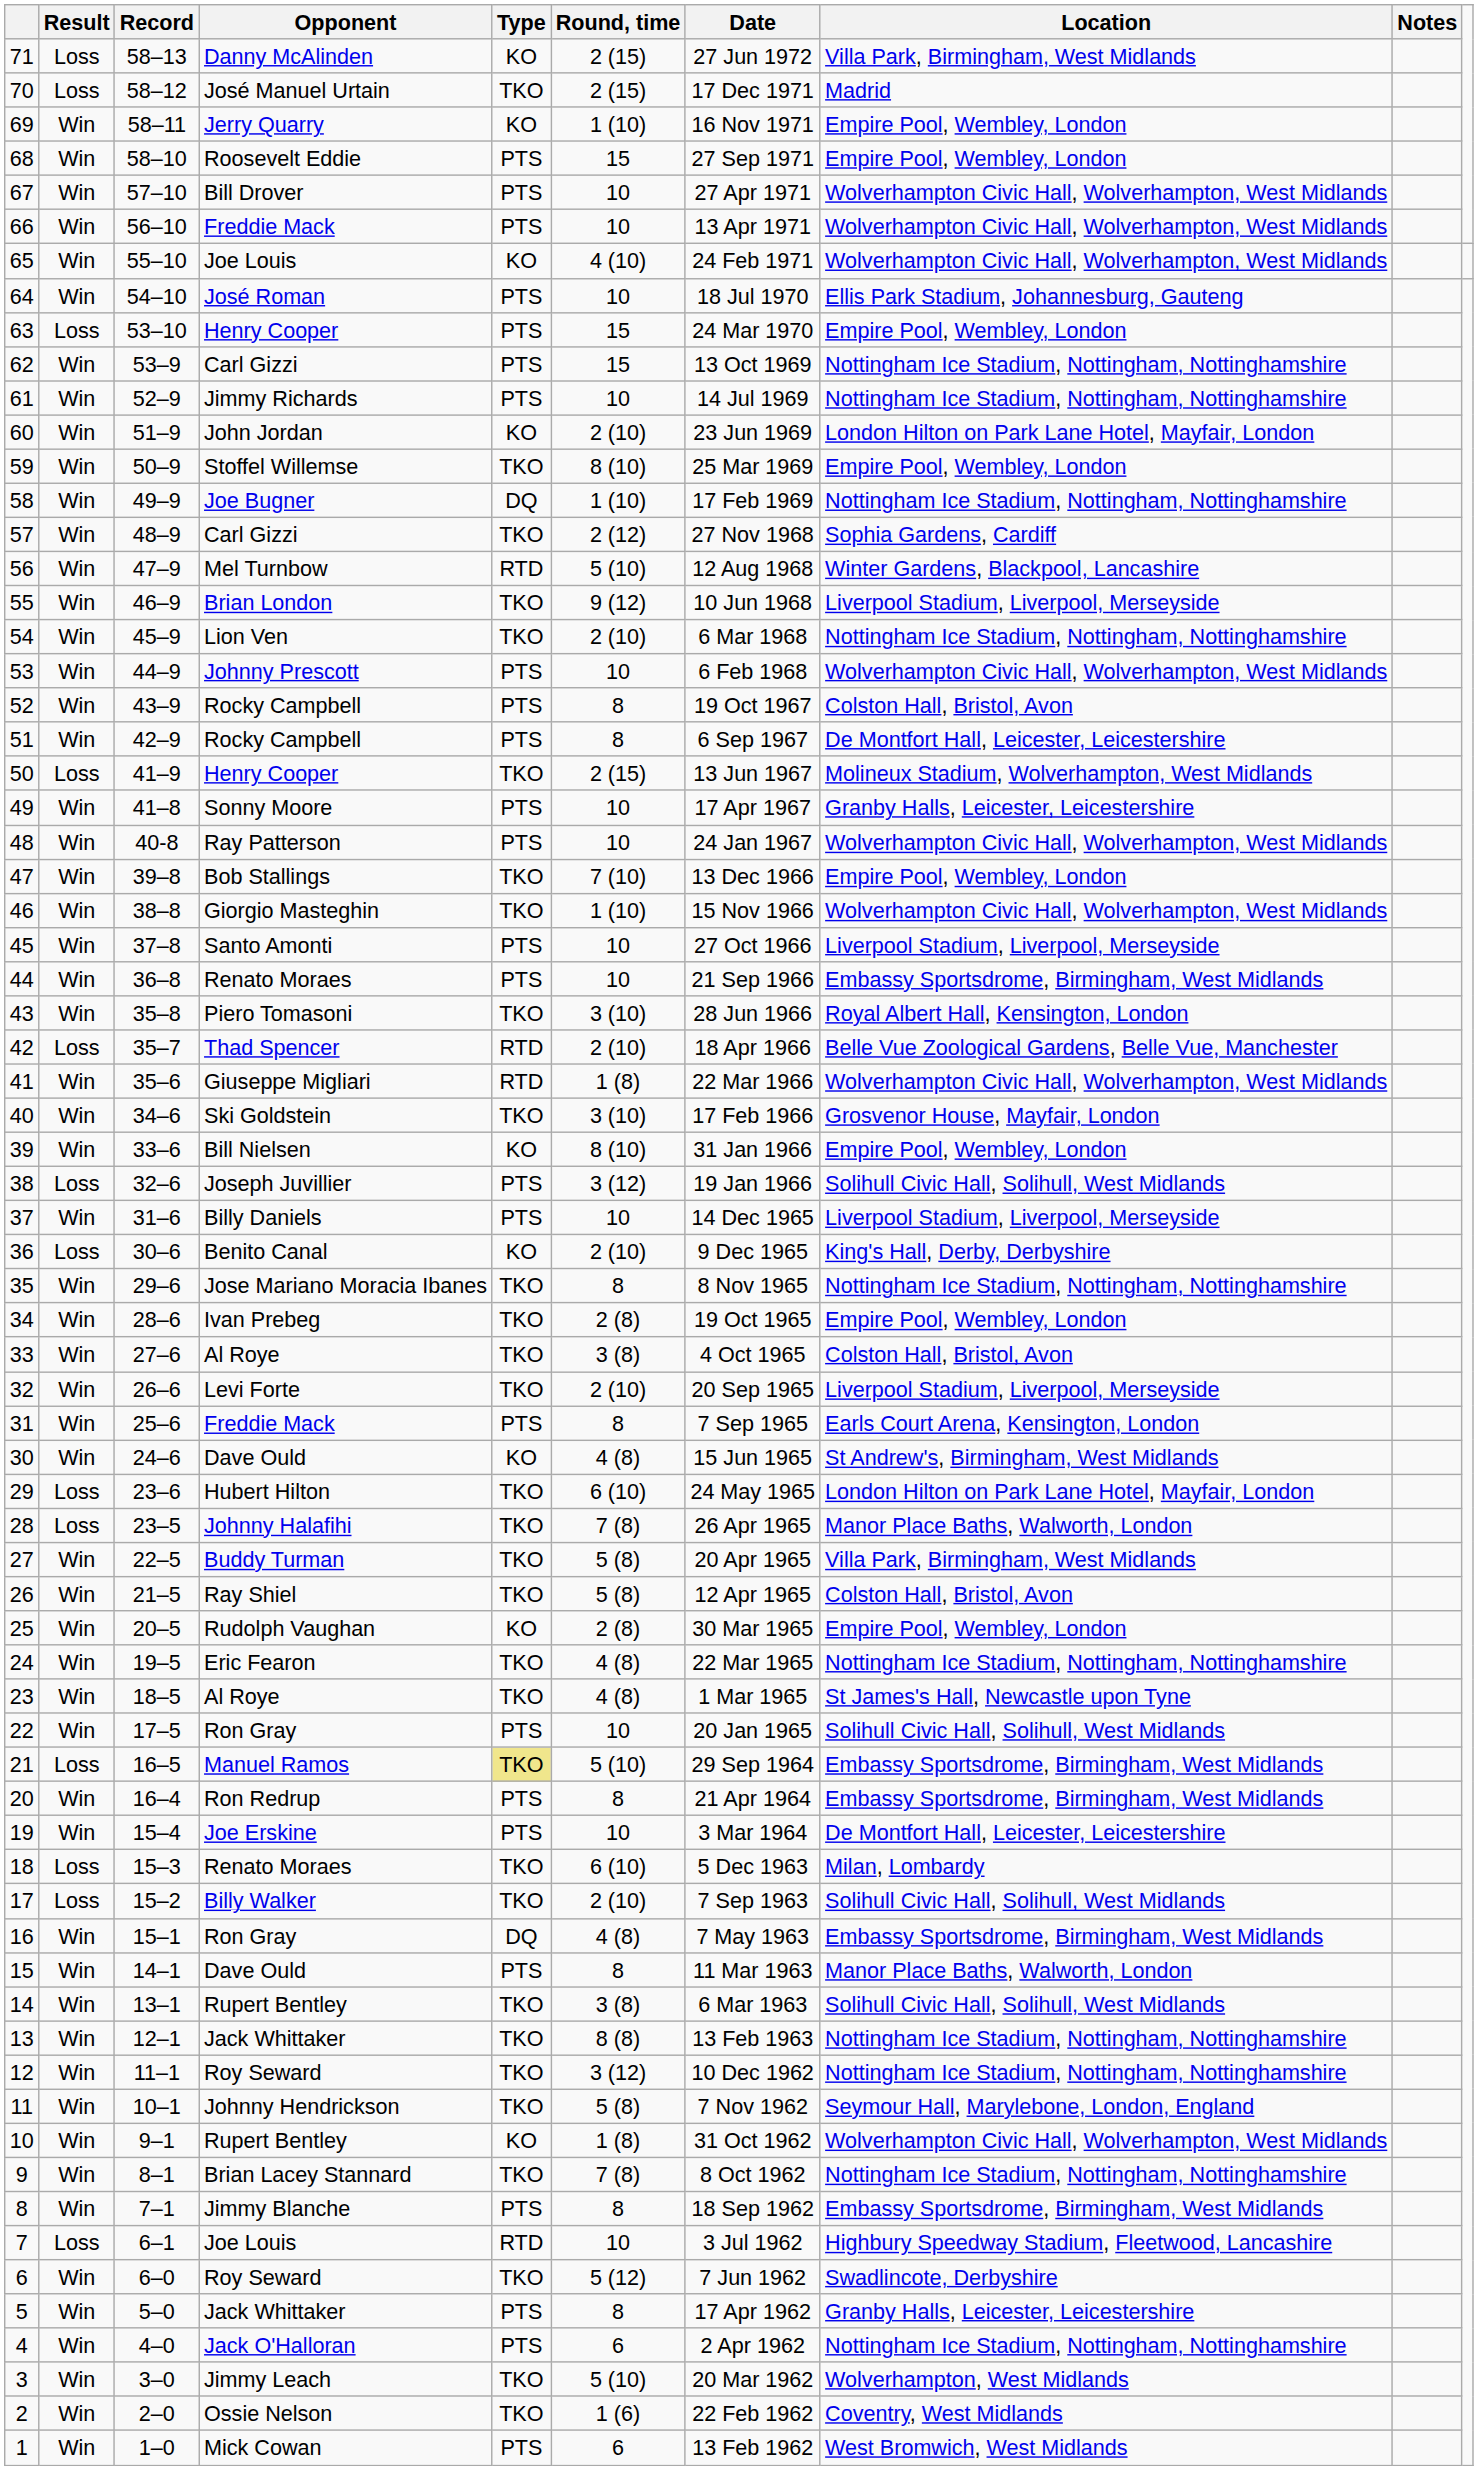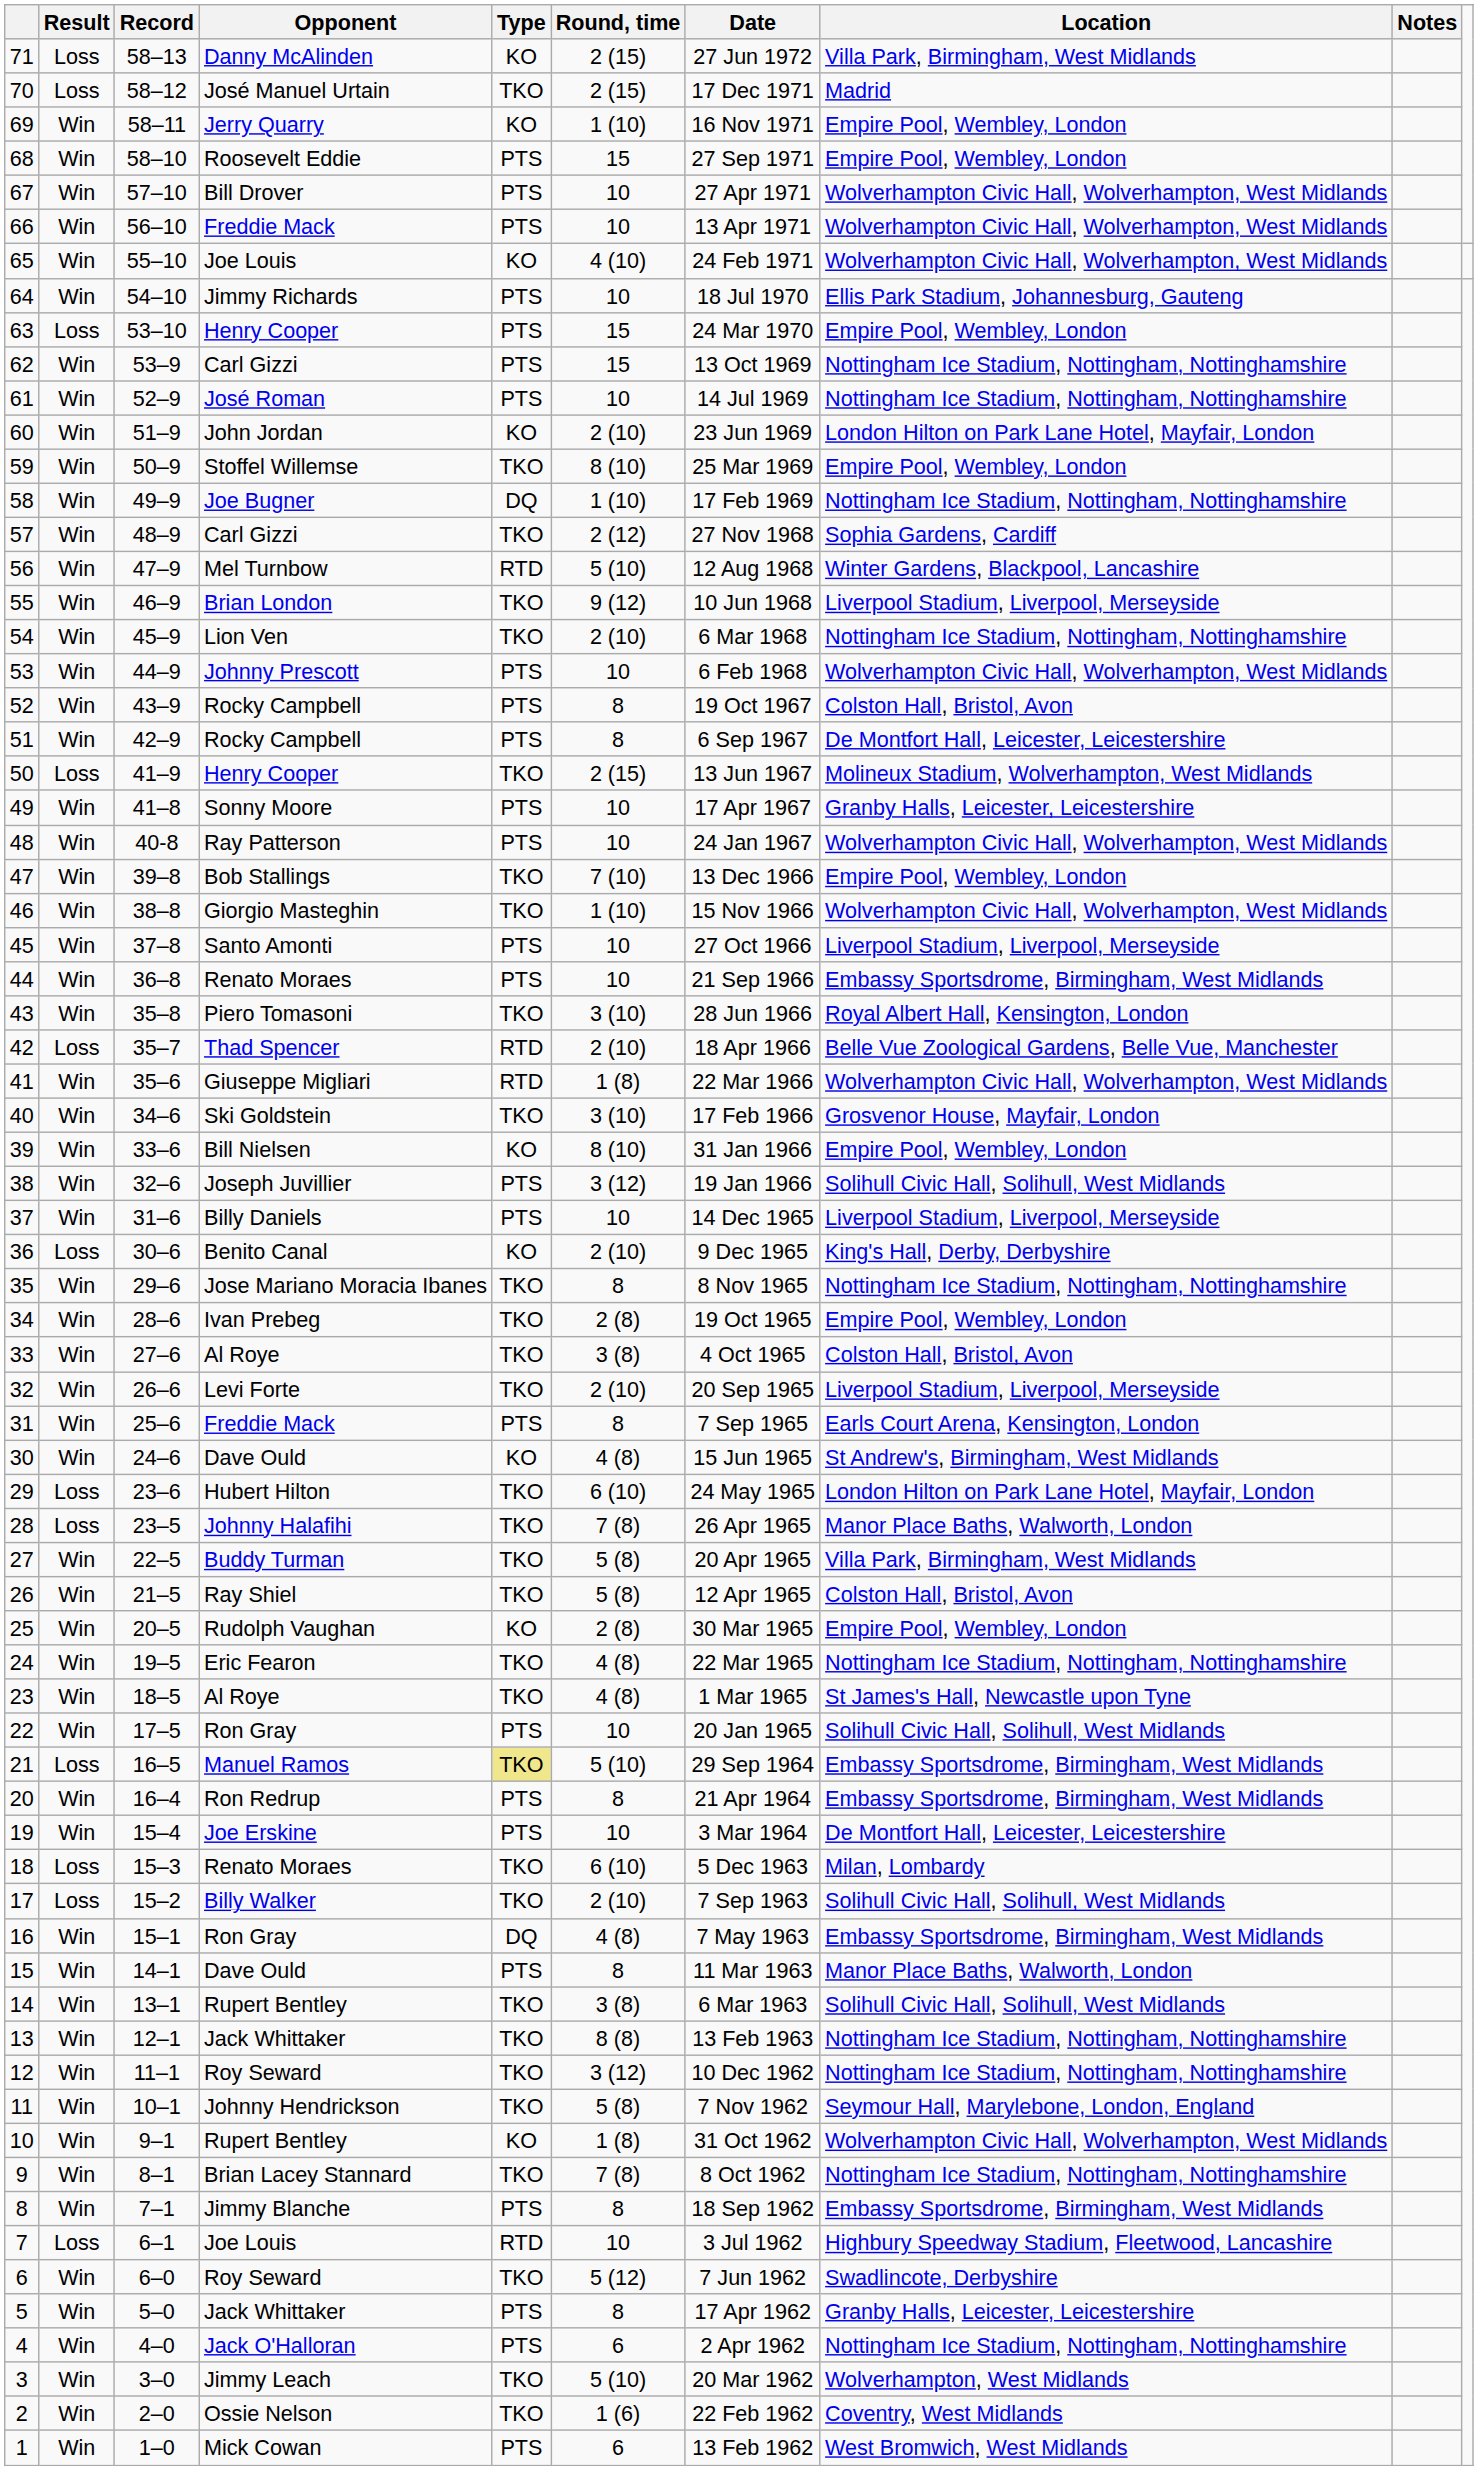64 | Opponent: José Roman -> Jimmy Richards
61 | Opponent: Jimmy Richards -> José Roman
38 | Result: Loss -> Win
